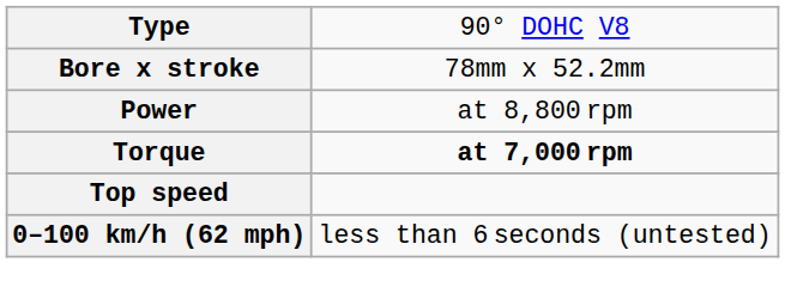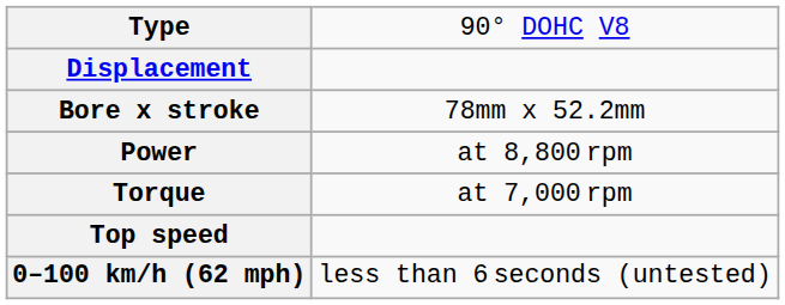+ row: Displacement
Torque | column 2: bold -> normal
